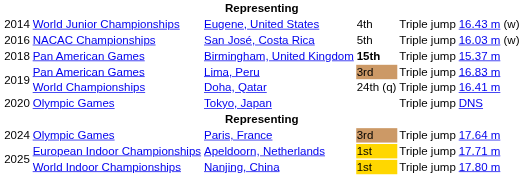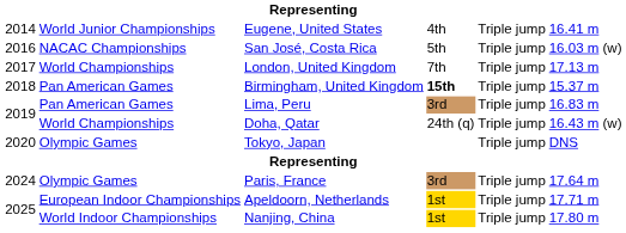Eugene, United States | column 6: 16.43 m (w) -> 16.41 m
+ row: 2017 | World Championships | London, United Kingdom | 7th | Triple jump | 17.13 m
Doha, Qatar | column 6: 16.41 m -> 16.43 m (w)
